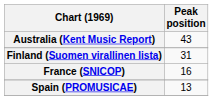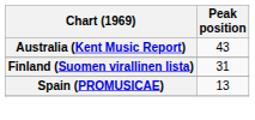- row: France (SNICOP) | 16
